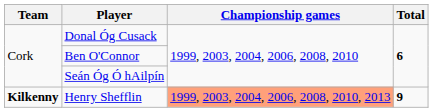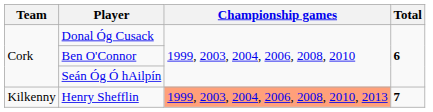Henry Shefflin | Team: bold -> normal
Henry Shefflin | Total: 9 -> 7
